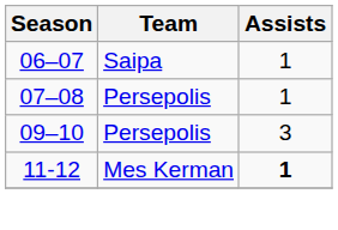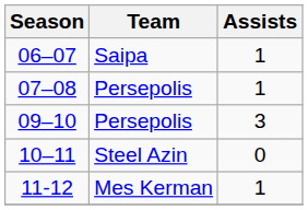+ row: 10–11 | Steel Azin | 0
11-12 | Assists: bold -> normal
